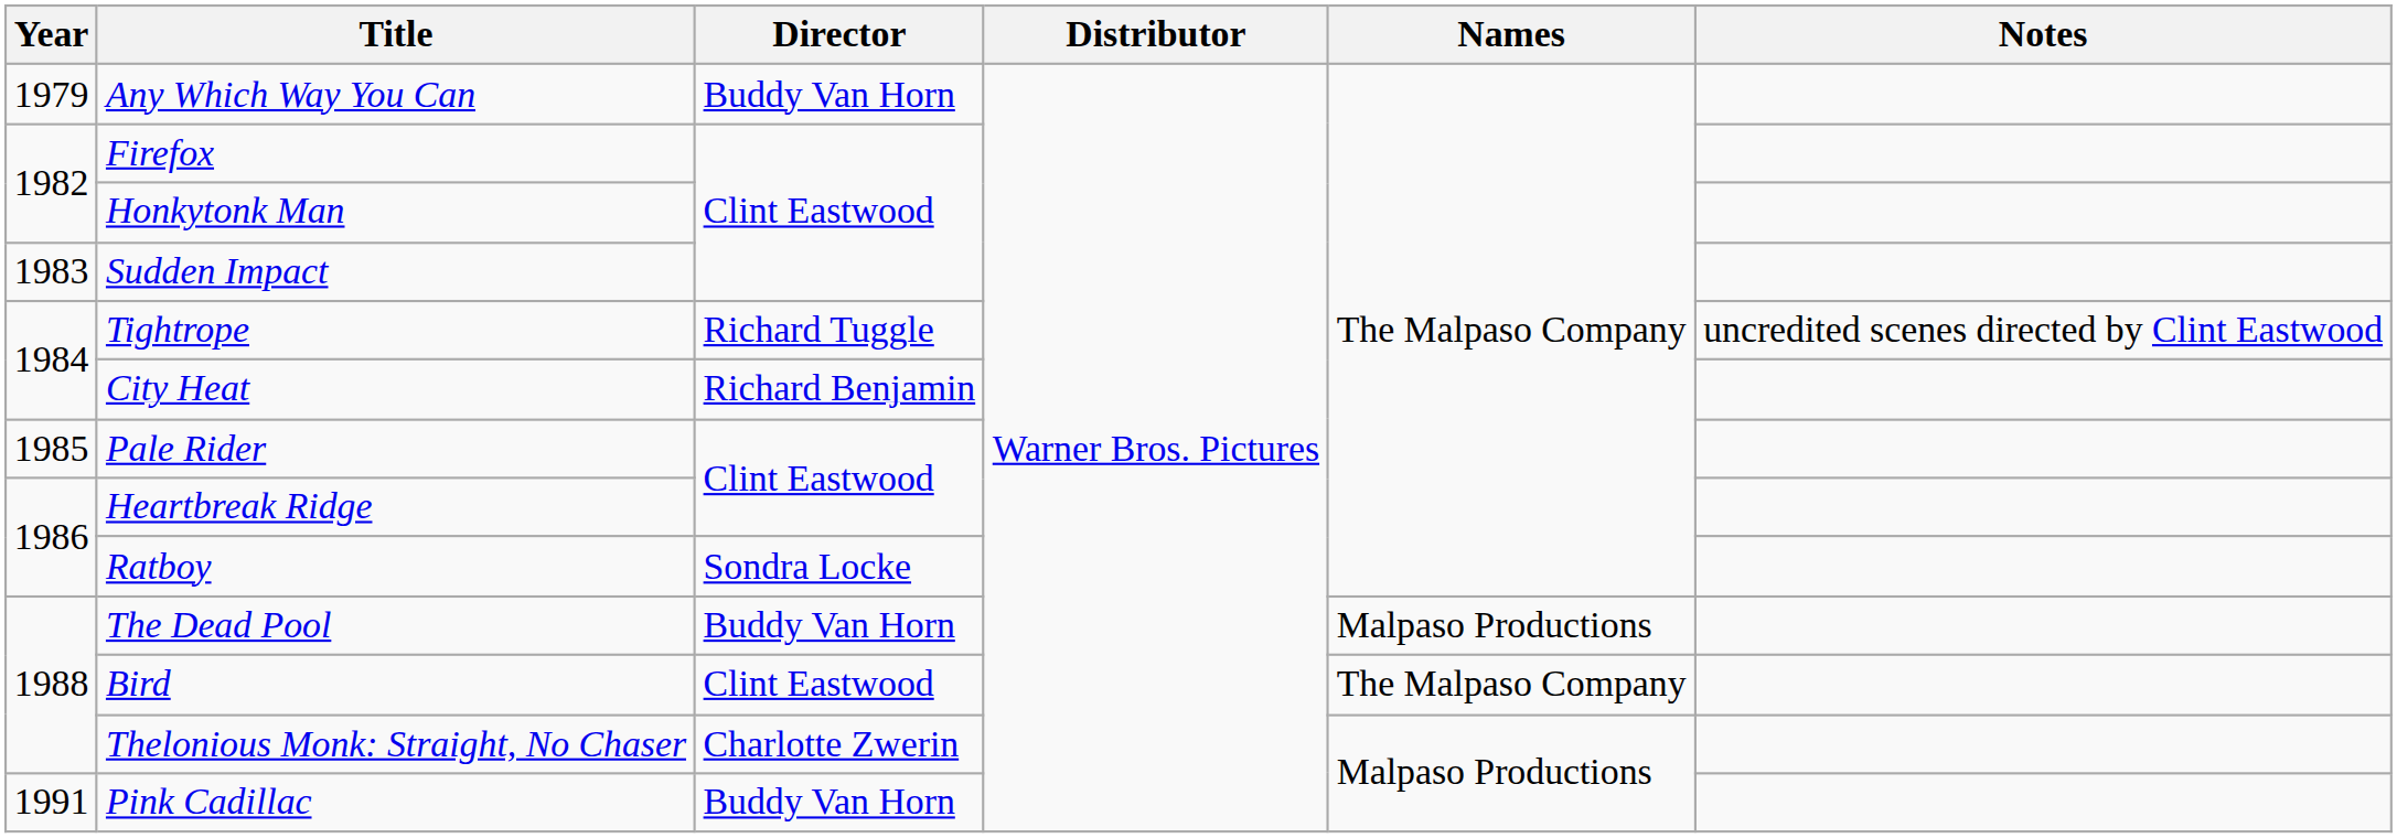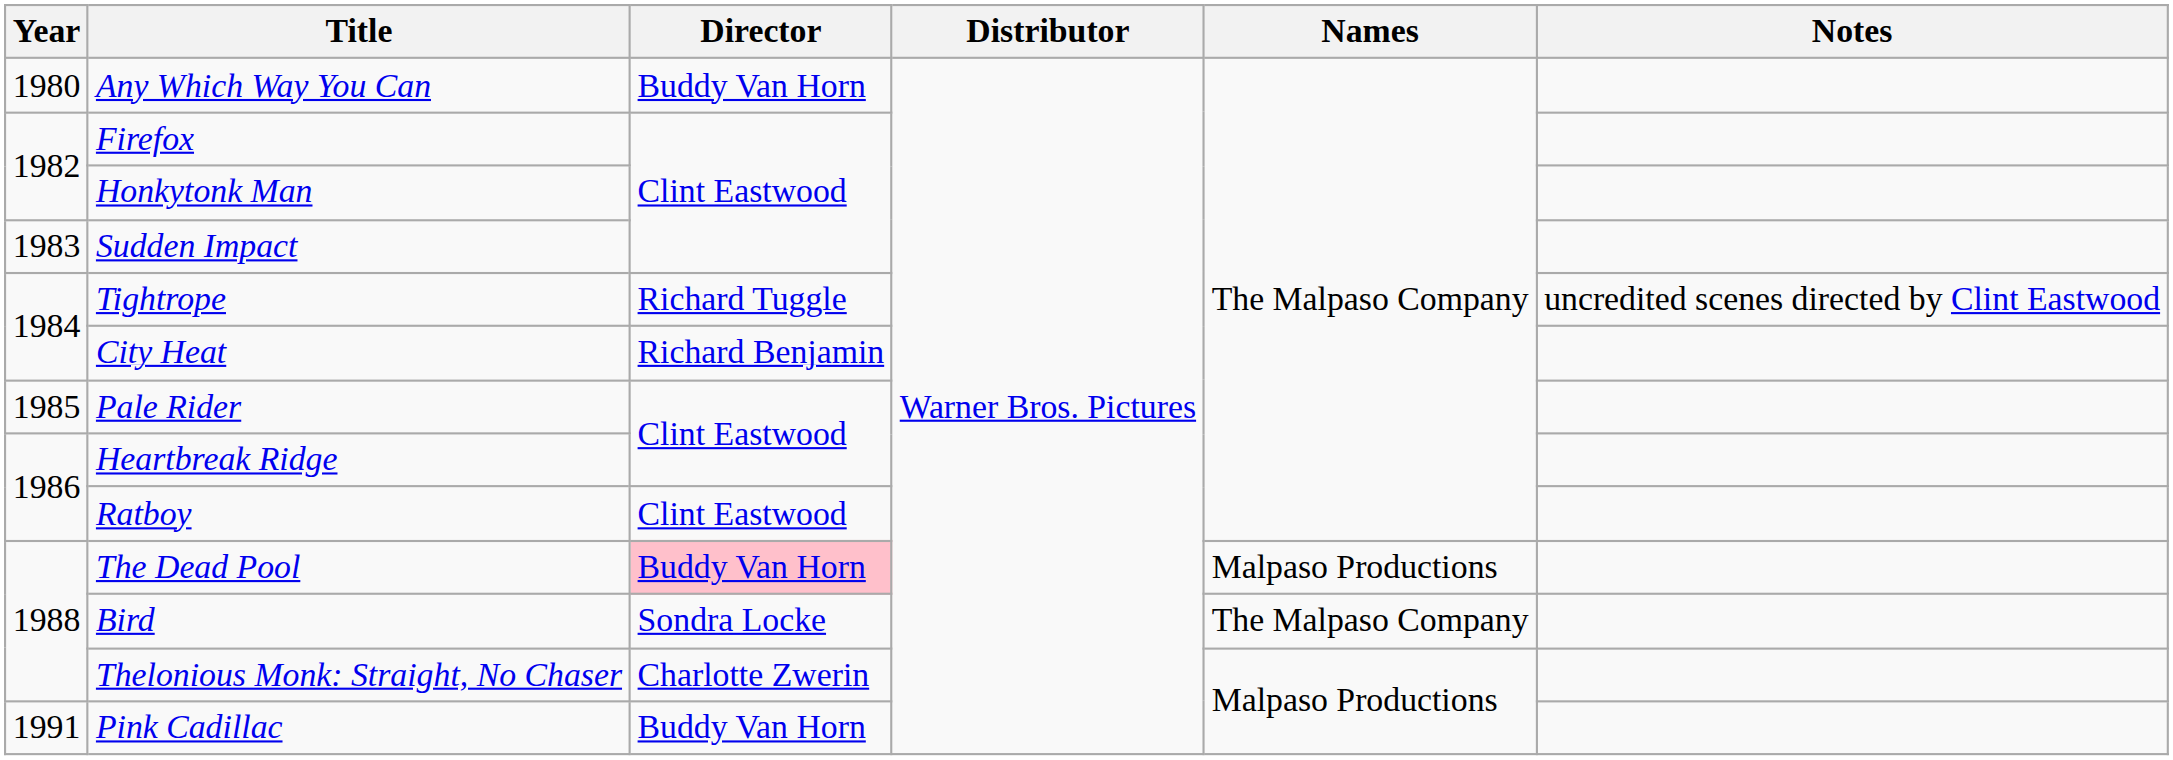Any Which Way You Can | Year: 1979 -> 1980
Ratboy | Director: Sondra Locke -> Clint Eastwood
The Dead Pool | Director: no background -> pink background
Bird | Director: Clint Eastwood -> Sondra Locke
